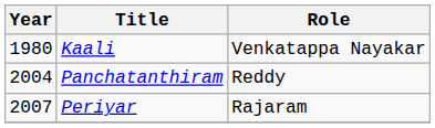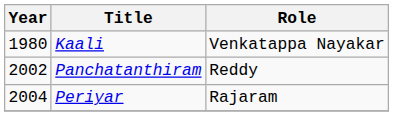Panchatanthiram | Year: 2004 -> 2002
Periyar | Year: 2007 -> 2004
